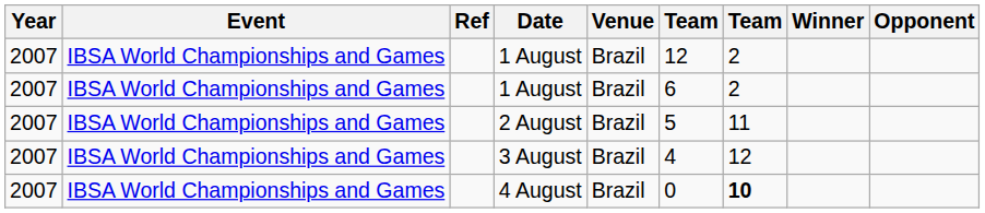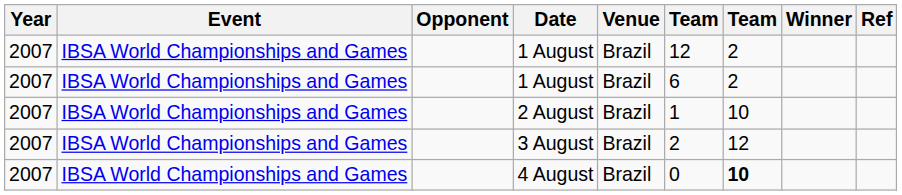columns swapped: Opponent <-> Ref
2 August | column 6: 5 -> 1
2 August | column 7: 11 -> 10
3 August | column 6: 4 -> 2
